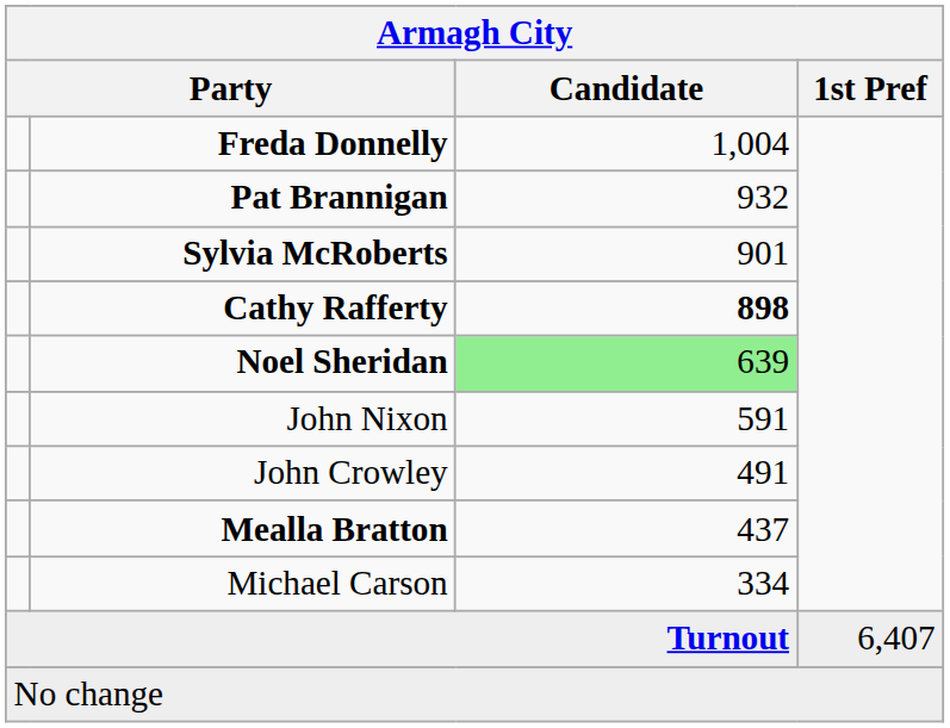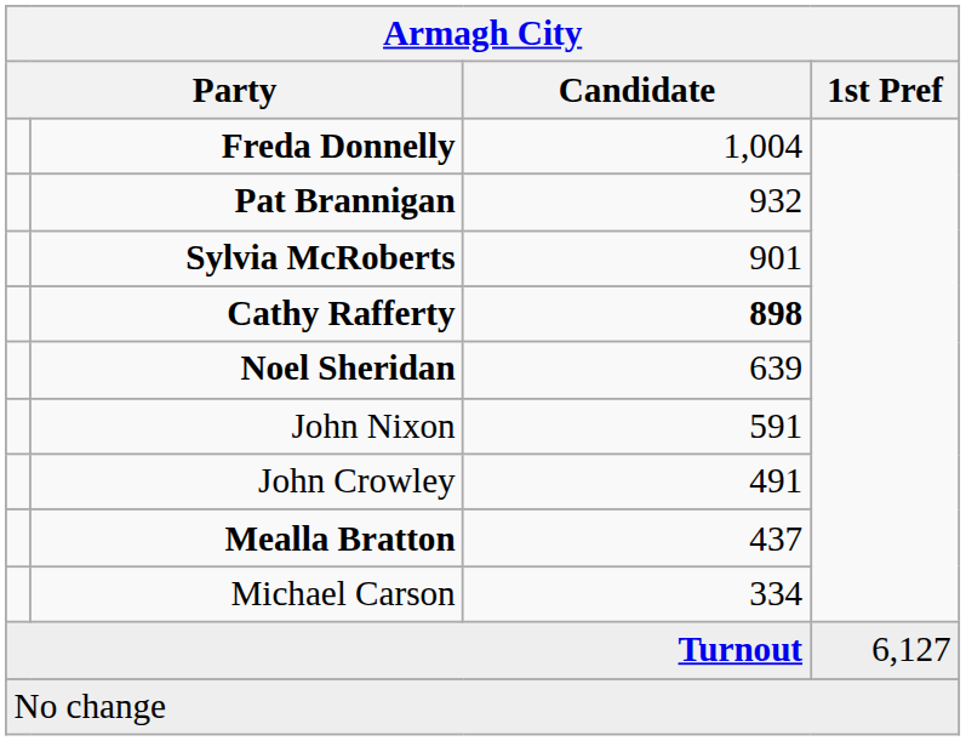Noel Sheridan | Candidate: lightgreen background -> no background
Turnout | 1st Pref: 6,407 -> 6,127
